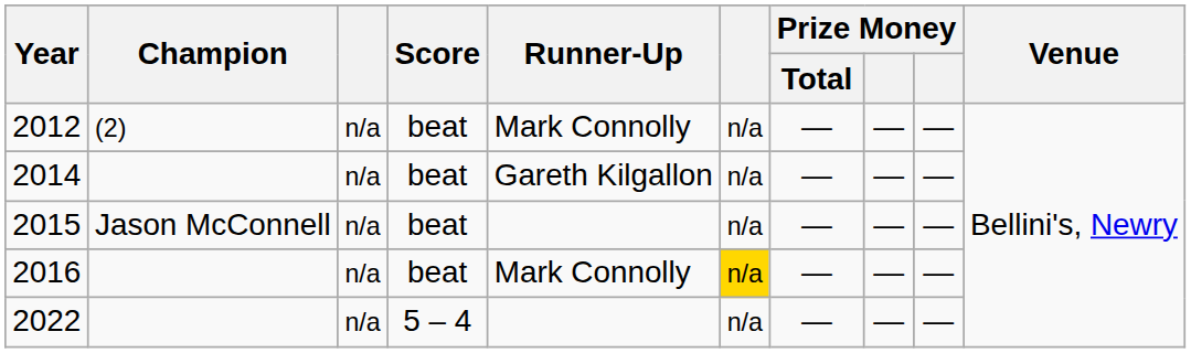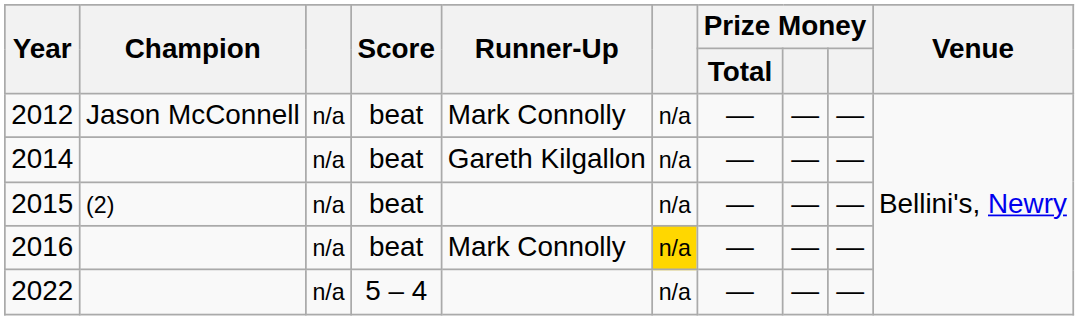2012 | Champion: (2) -> Jason McConnell
2015 | Champion: Jason McConnell -> (2)
